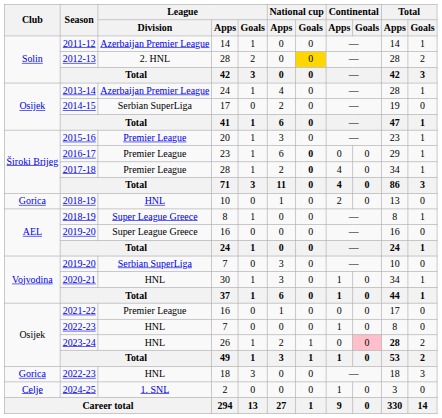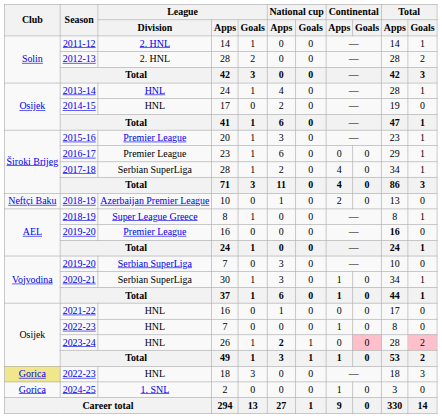2011-12 | League / Division: Azerbaijan Premier League -> 2. HNL
2012-13 | National cup / Goals: gold background -> no background
2013-14 | League / Division: Azerbaijan Premier League -> HNL
2014-15 | League / Division: Serbian SuperLiga -> HNL
2016-17 | National cup / Goals: bold -> normal
2017-18 | League / Division: Premier League -> Serbian SuperLiga
2017-18 | National cup / Goals: bold -> normal
2018-19 / 10 | Club: Gorica -> Neftçi Baku
2018-19 / 10 | League / Division: HNL -> Azerbaijan Premier League
2019-20 / 16 | League / Division: Super League Greece -> Premier League
2019-20 / 16 | Total / Apps: normal -> bold
2020-21 | League / Division: HNL -> Serbian SuperLiga
2021-22 | League / Division: Premier League -> HNL
2023-24 | National cup / Apps: normal -> bold
2023-24 | Total / Apps: bold -> normal
2023-24 | Total / Goals: no background -> pink background
2022-23 / 18 | Club: no background -> khaki background
2024-25 | Club: Celje -> Gorica
